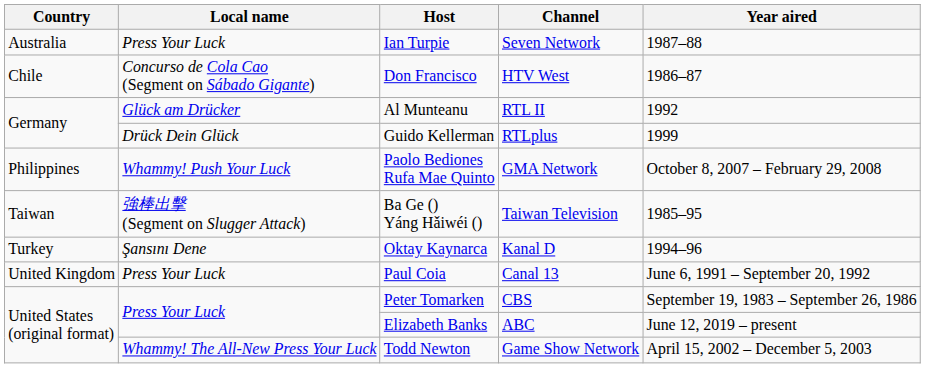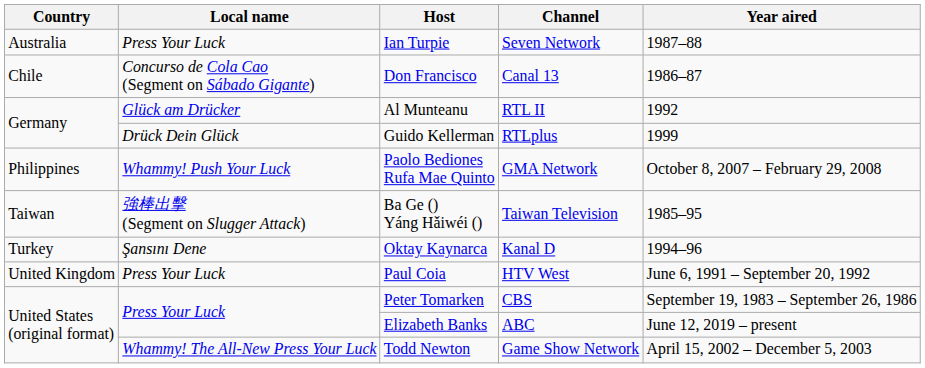Don Francisco | Channel: HTV West -> Canal 13
Paul Coia | Channel: Canal 13 -> HTV West
